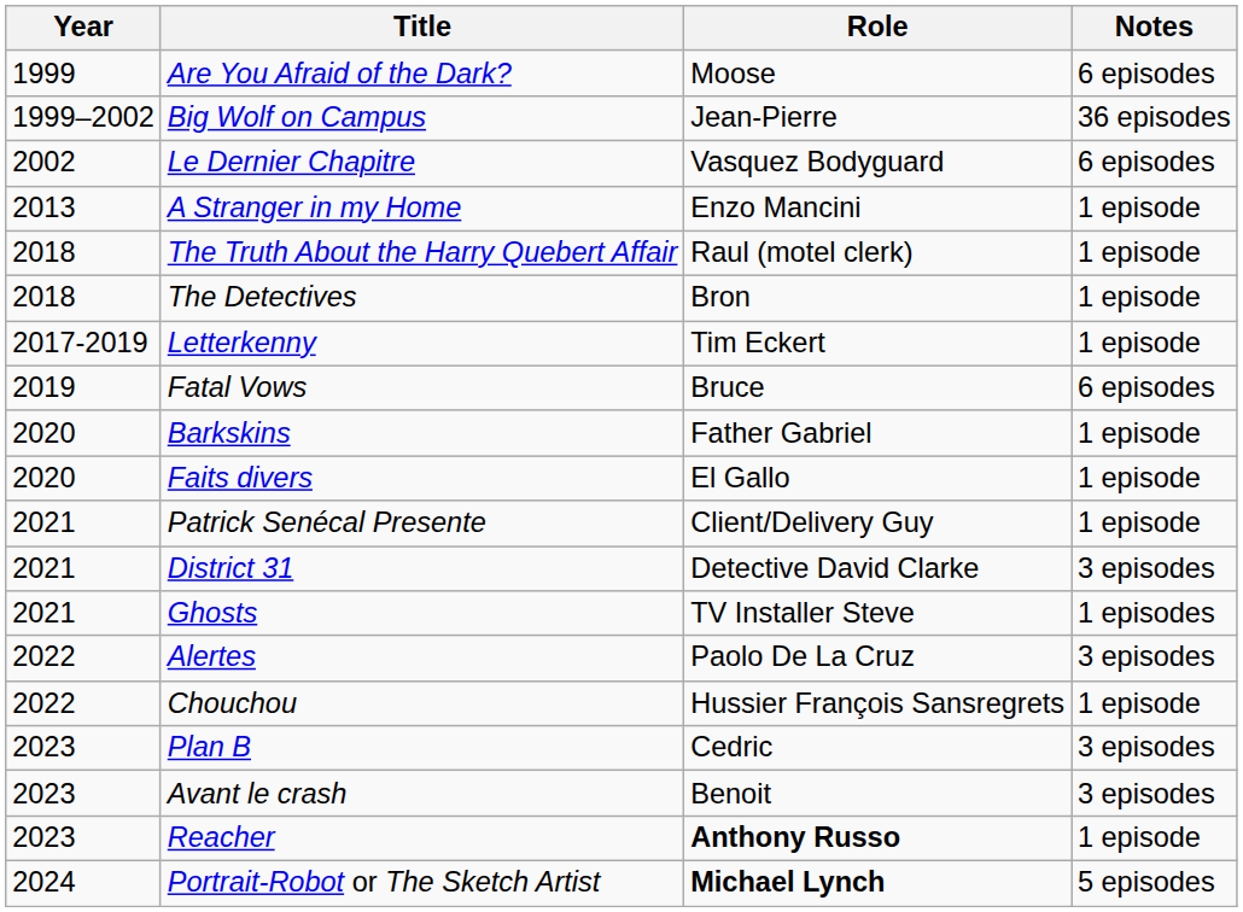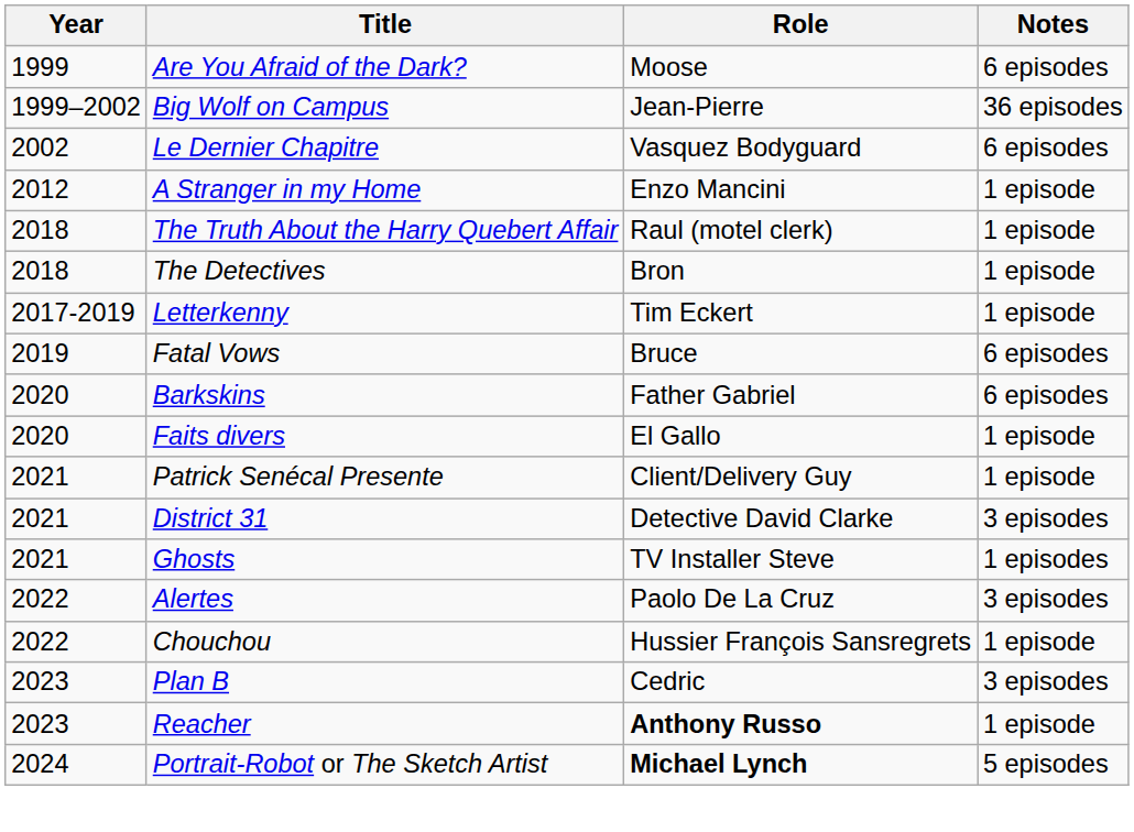A Stranger in my Home | Year: 2013 -> 2012
Barkskins | Notes: 1 episode -> 6 episodes
- row: 2023 | Avant le crash | Benoit | 3 episodes
